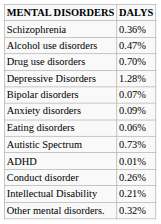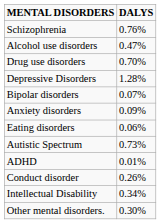Schizophrenia | DALYS: 0.36% -> 0.76%
Intellectual Disability | DALYS: 0.21% -> 0.34%
Other mental disorders. | DALYS: 0.32% -> 0.30%
